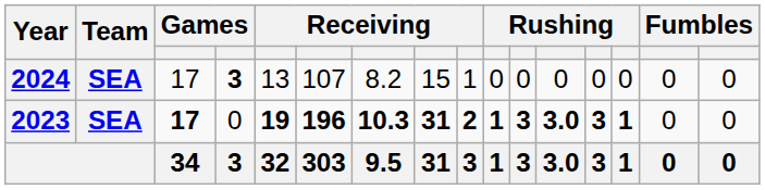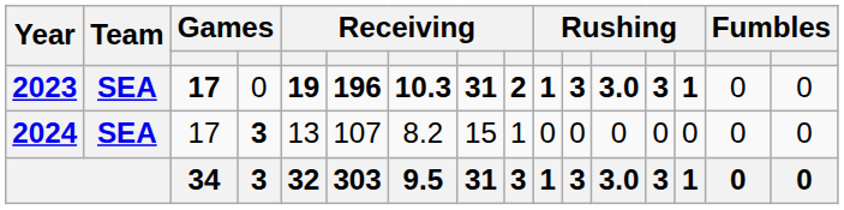rows swapped: 2023 <-> 2024
